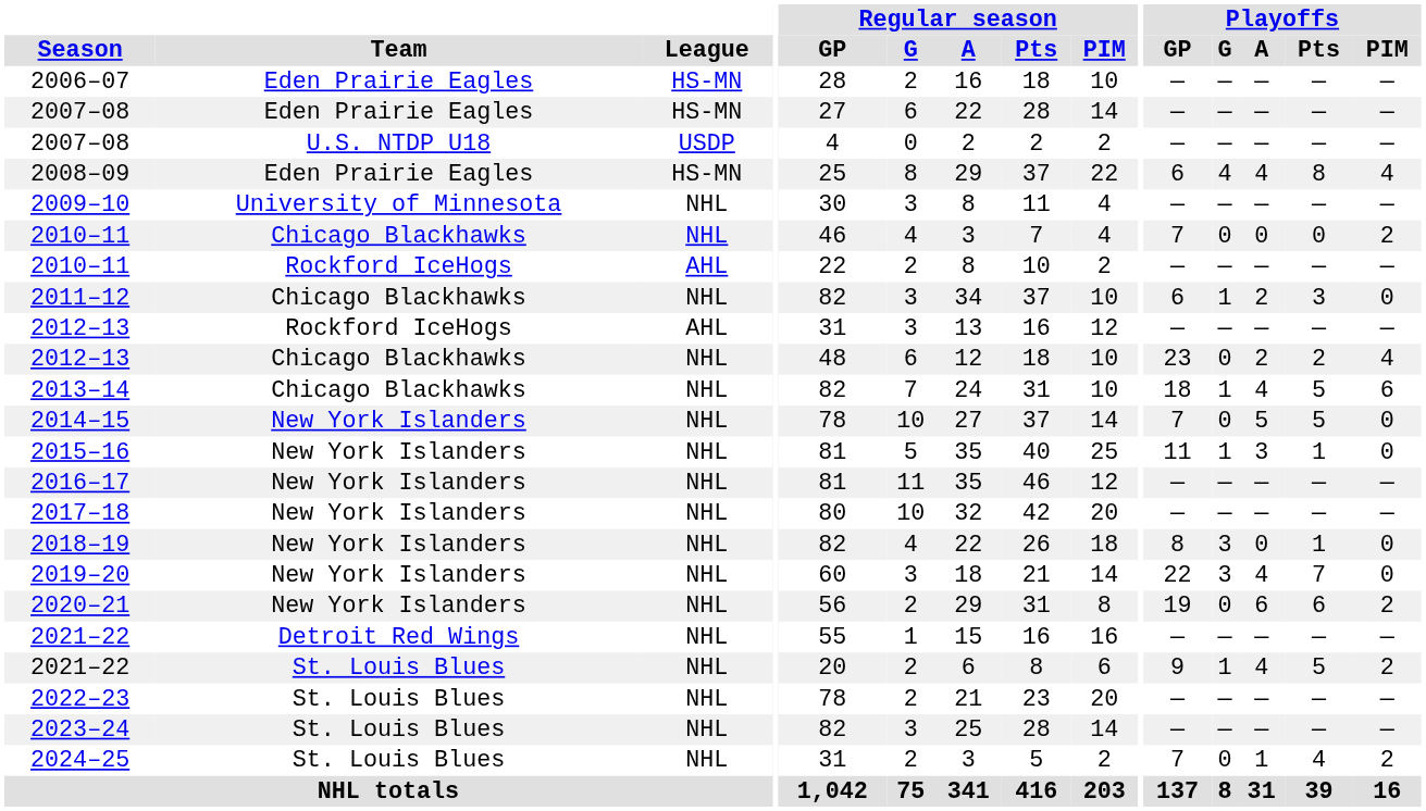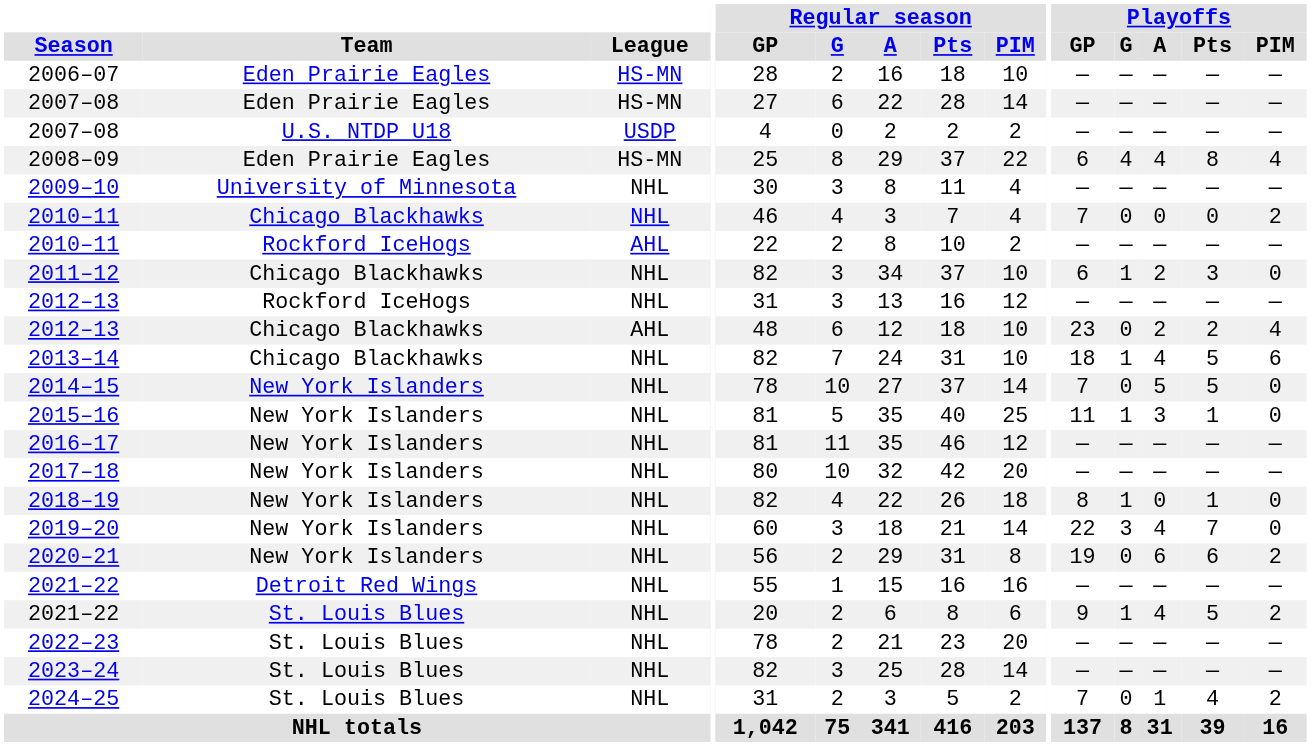2012–13 / Rockford IceHogs | League: AHL -> NHL
2012–13 / Chicago Blackhawks | League: NHL -> AHL
2018–19 | Playoffs / G: 3 -> 1
